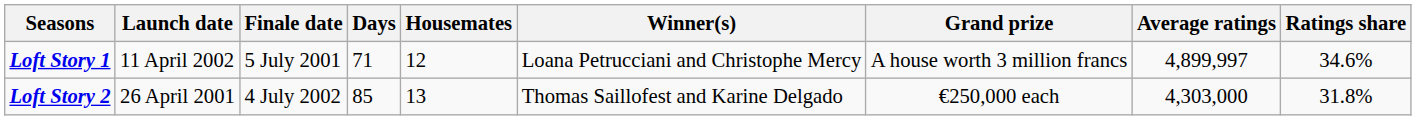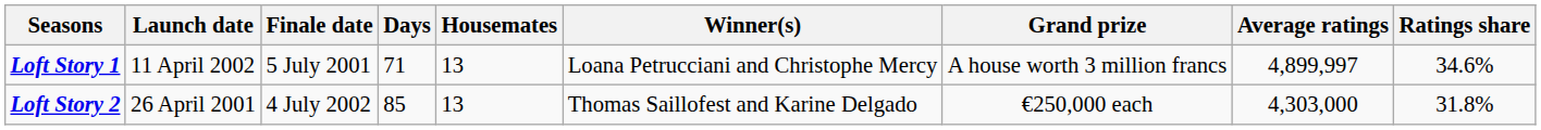Loft Story 1 | Housemates: 12 -> 13
